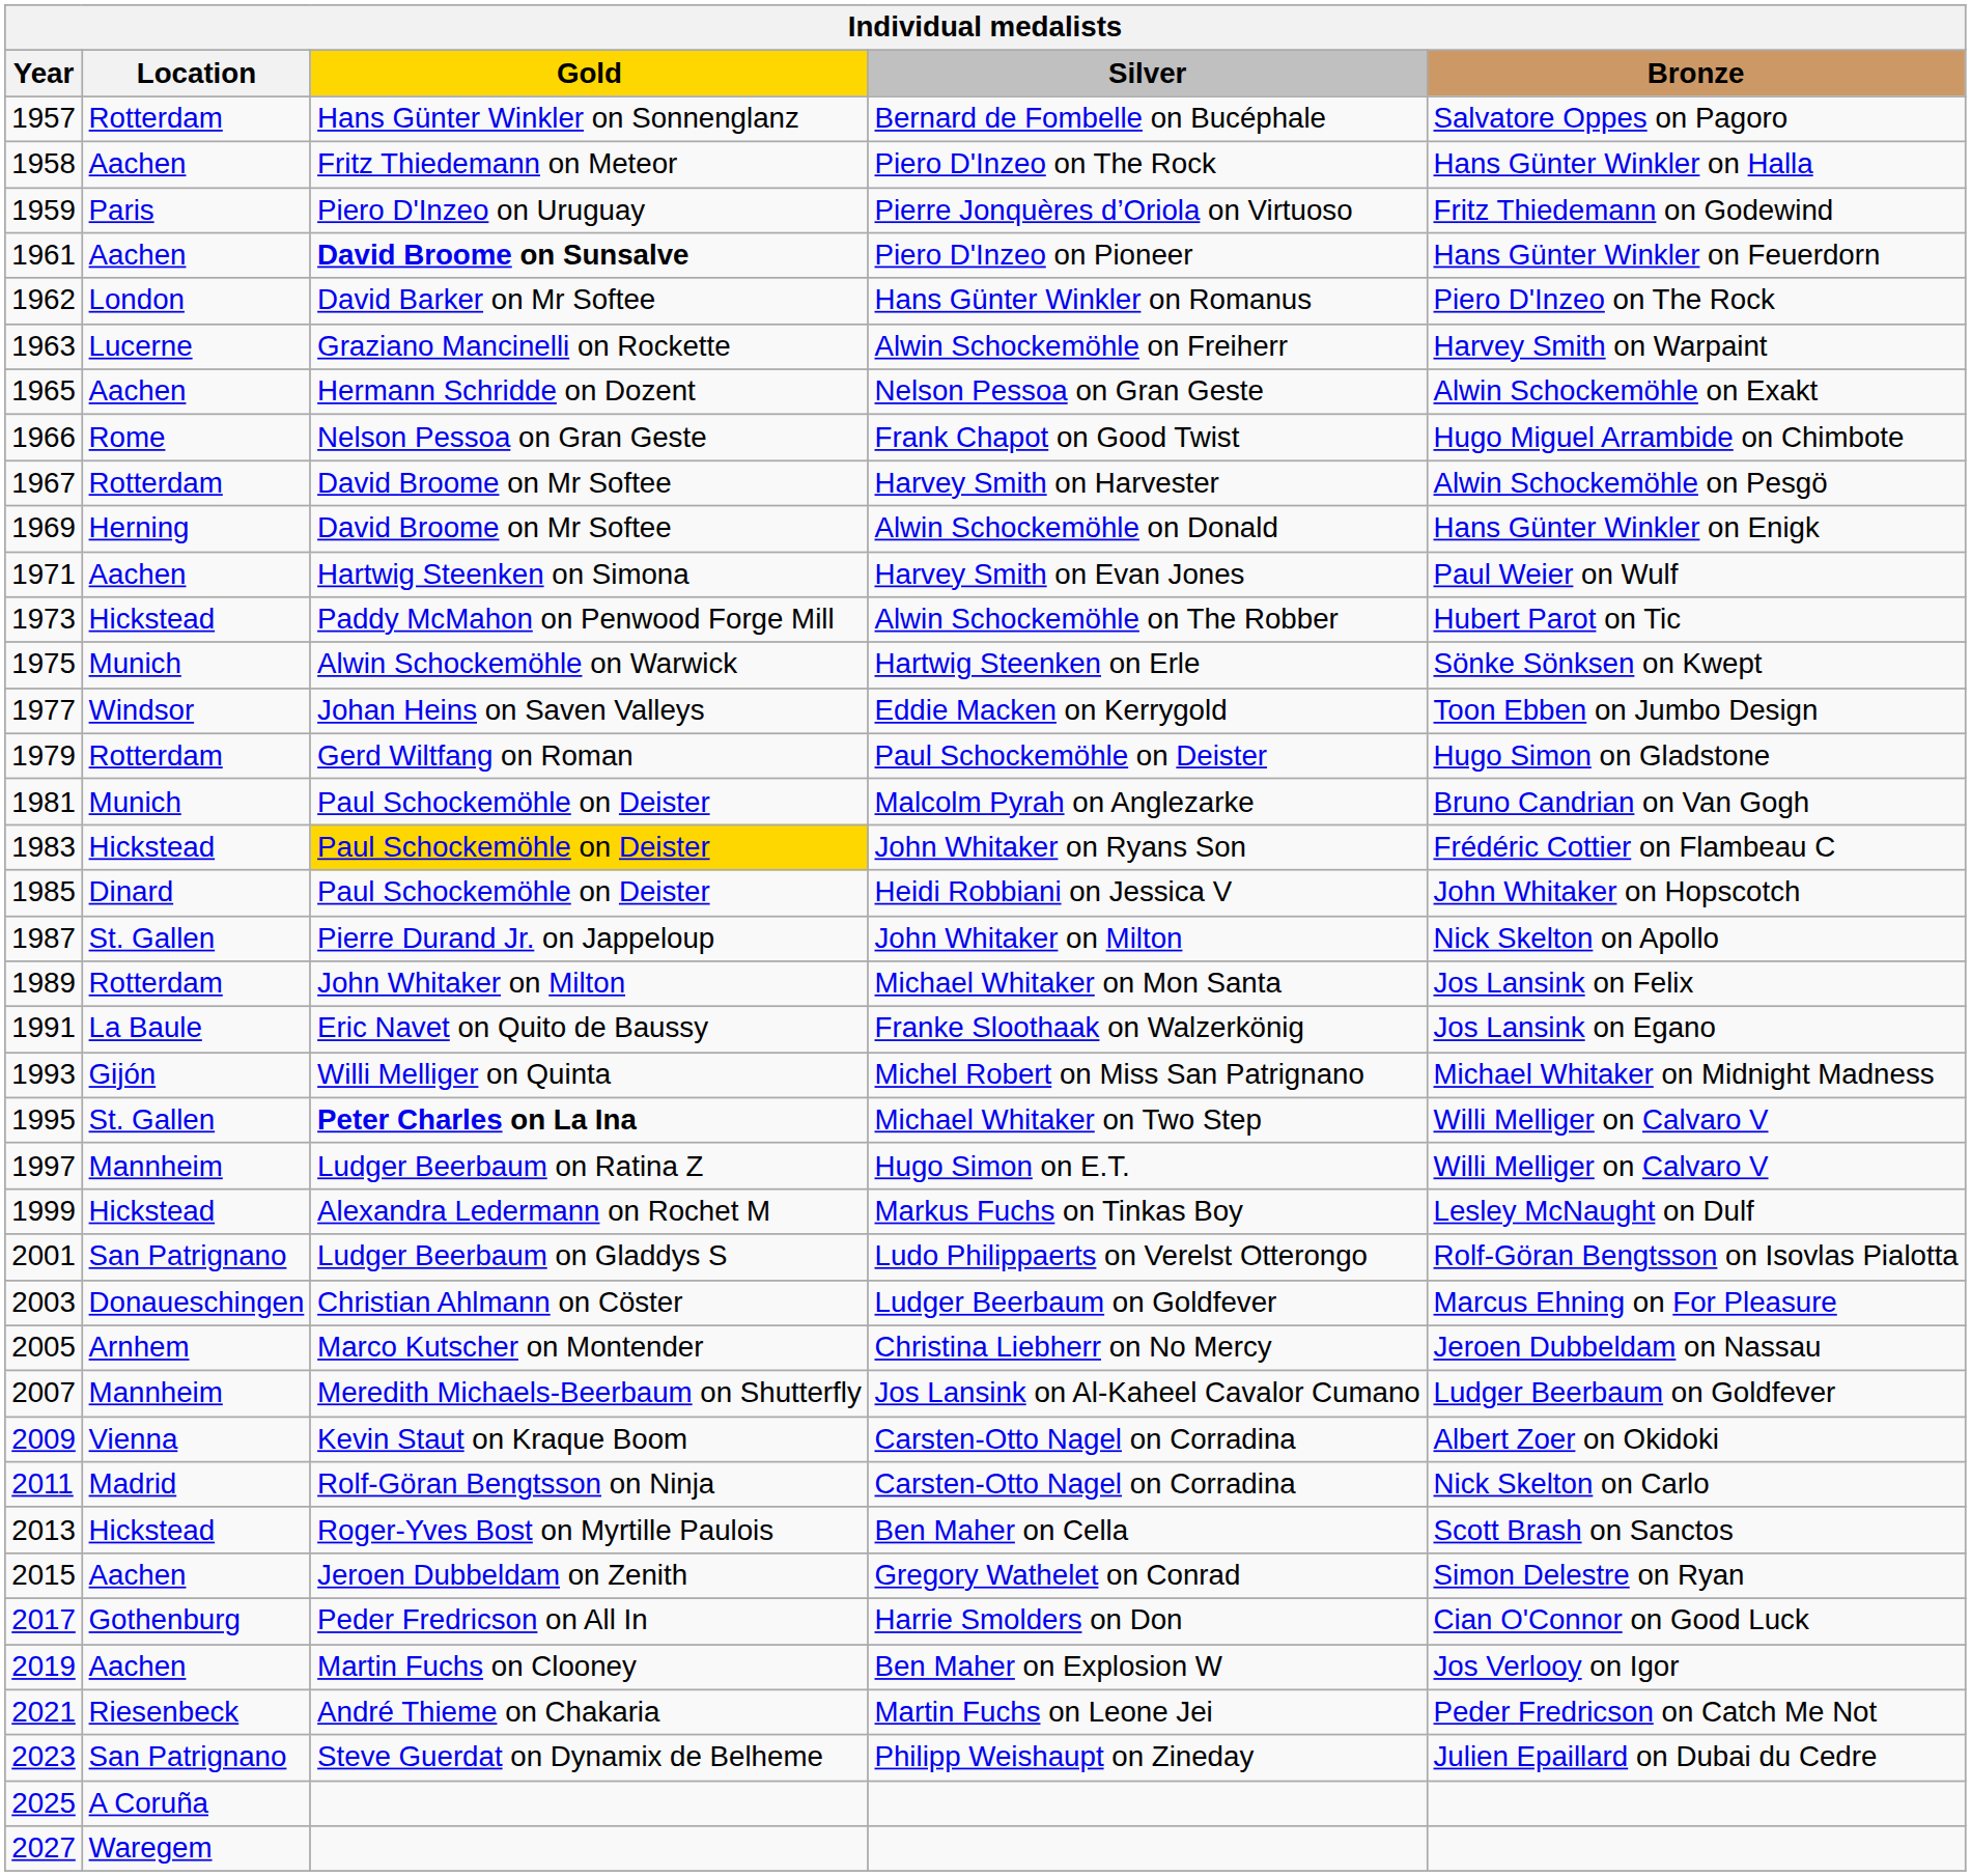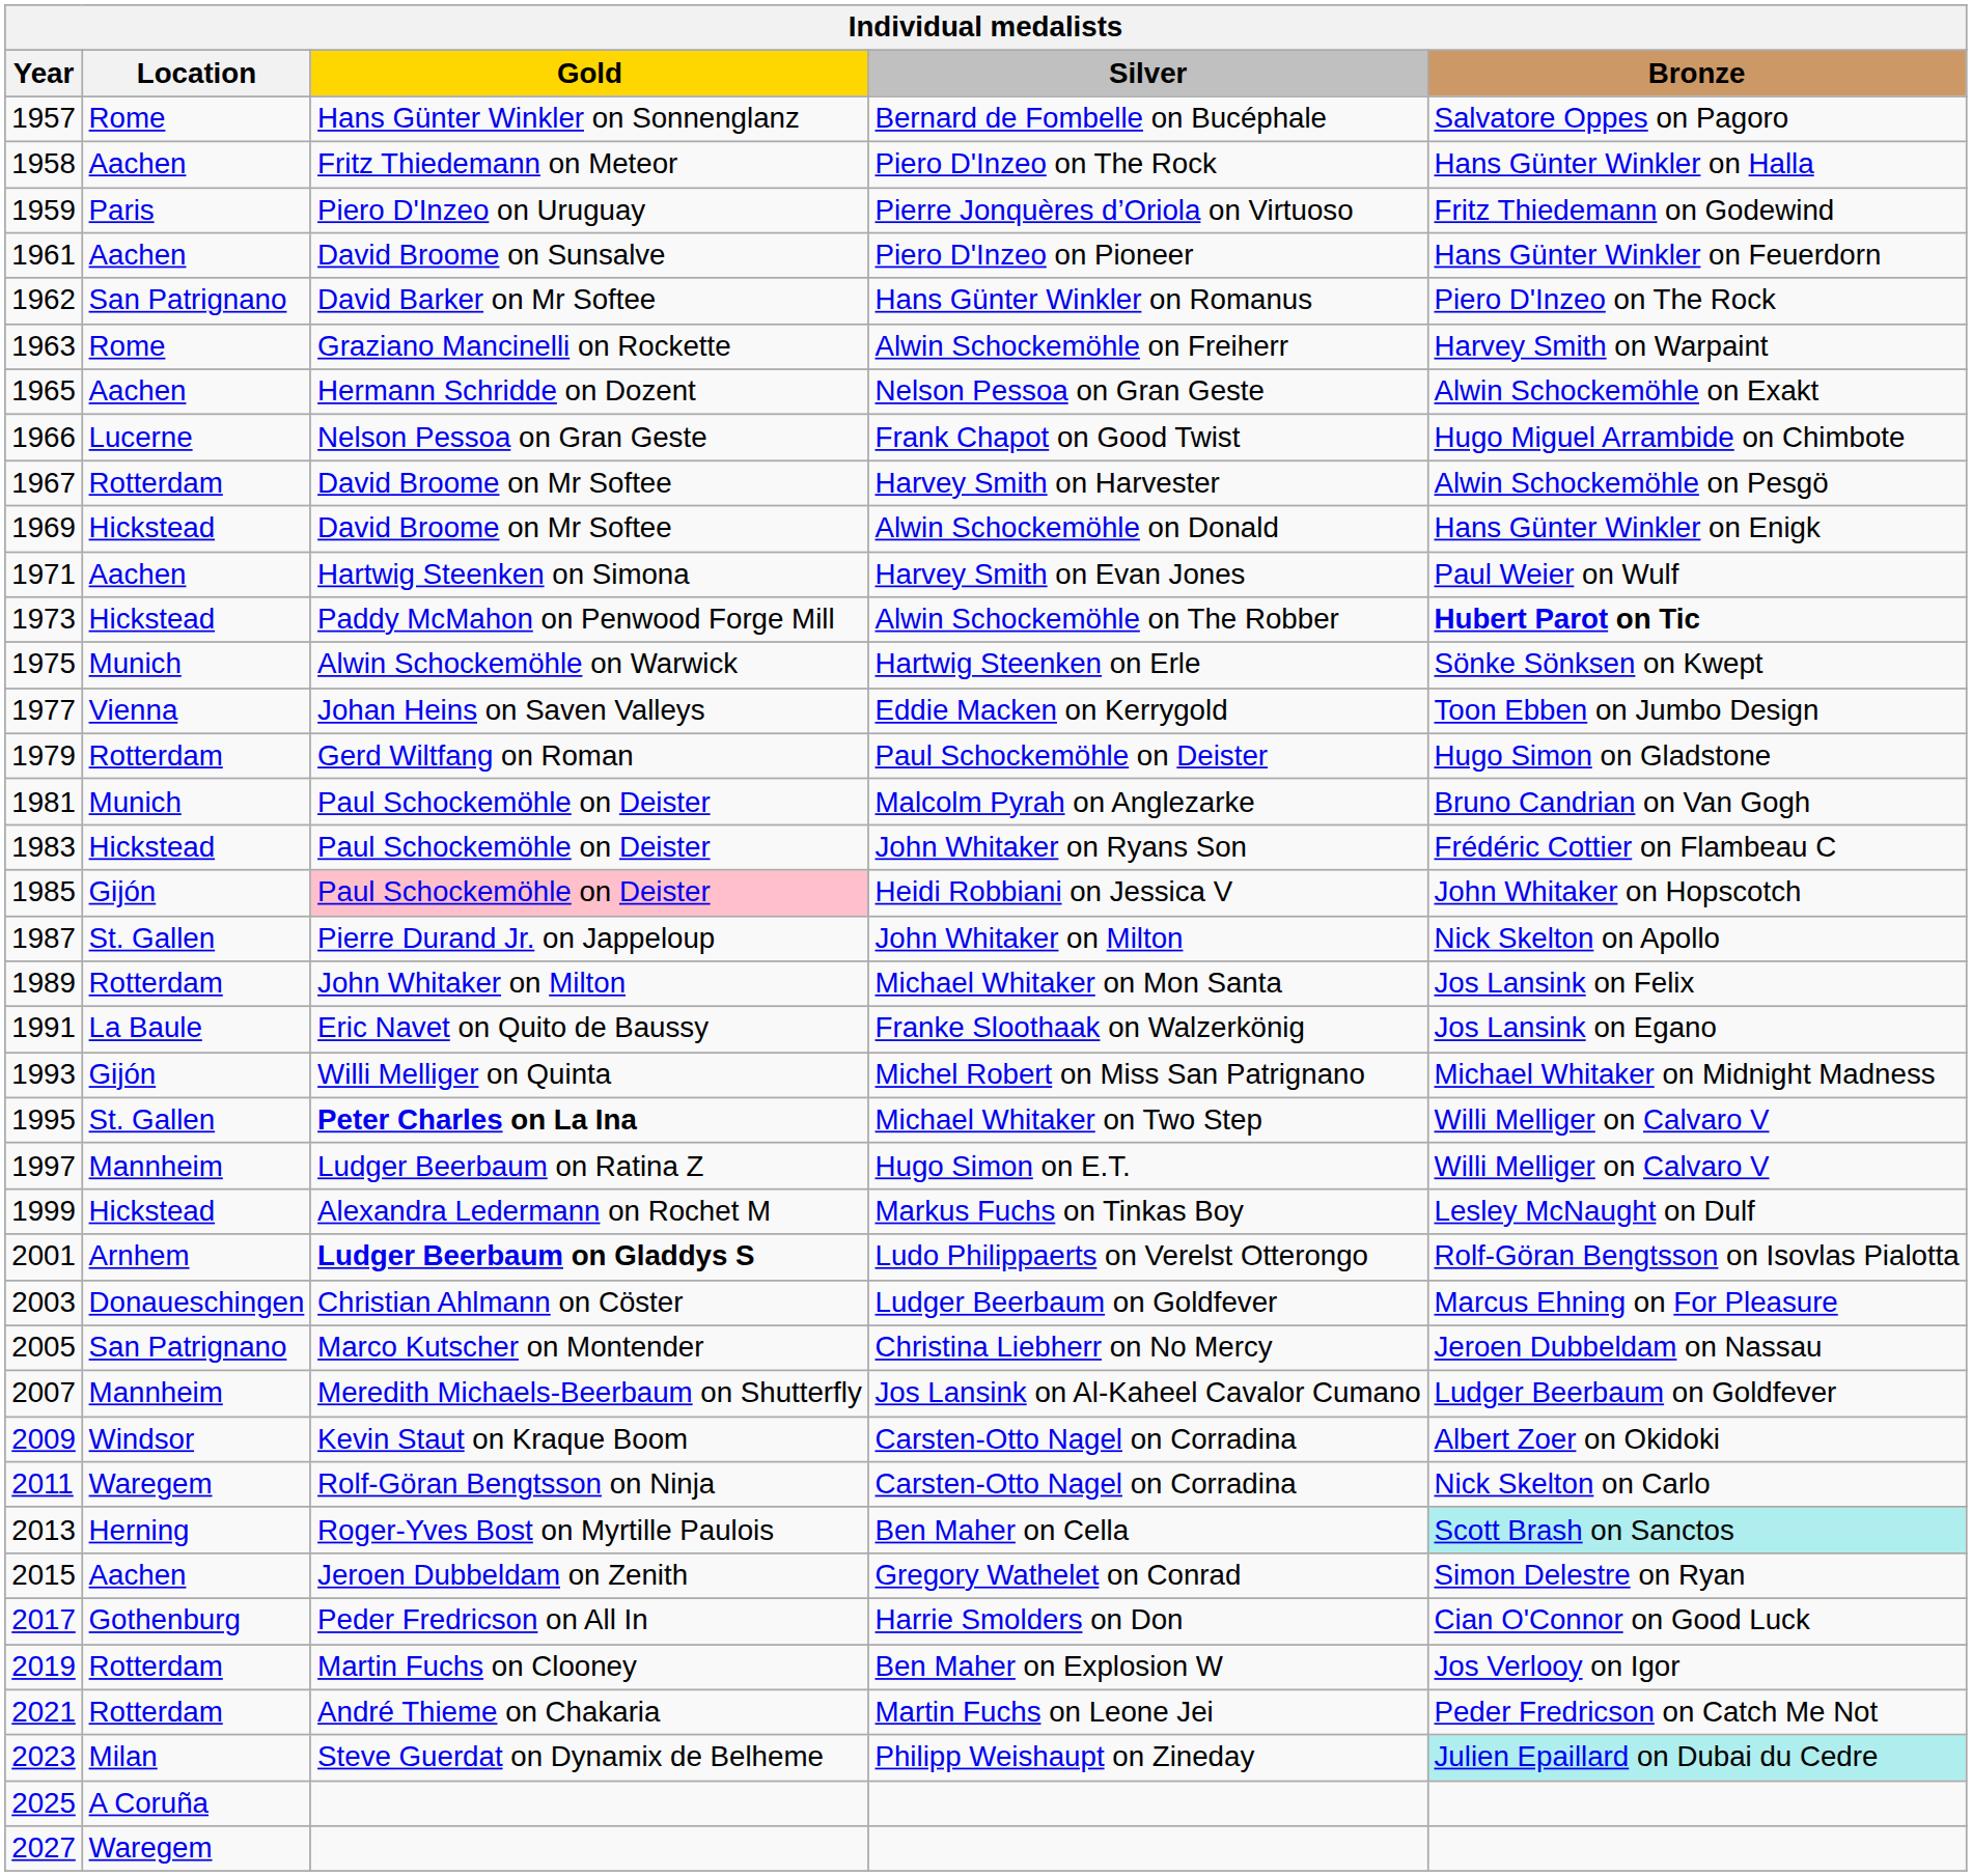Bernard de Fombelle on Bucéphale | Location: Rotterdam -> Rome
Piero D'Inzeo on Pioneer | Gold: bold -> normal
Hans Günter Winkler on Romanus | Location: London -> San Patrignano
Alwin Schockemöhle on Freiherr | Location: Lucerne -> Rome
Frank Chapot on Good Twist | Location: Rome -> Lucerne
Alwin Schockemöhle on Donald | Location: Herning -> Hickstead
Alwin Schockemöhle on The Robber | Bronze: normal -> bold
Eddie Macken on Kerrygold | Location: Windsor -> Vienna
John Whitaker on Ryans Son | Gold: gold background -> no background
Heidi Robbiani on Jessica V | Location: Dinard -> Gijón
Heidi Robbiani on Jessica V | Gold: no background -> pink background
Ludo Philippaerts on Verelst Otterongo | Location: San Patrignano -> Arnhem
Ludo Philippaerts on Verelst Otterongo | Gold: normal -> bold
Christina Liebherr on No Mercy | Location: Arnhem -> San Patrignano
2009 / Carsten-Otto Nagel on Corradina | Location: Vienna -> Windsor
2011 / Carsten-Otto Nagel on Corradina | Location: Madrid -> Waregem
Ben Maher on Cella | Location: Hickstead -> Herning
Ben Maher on Cella | Bronze: no background -> paleturquoise background
Ben Maher on Explosion W | Location: Aachen -> Rotterdam
Martin Fuchs on Leone Jei | Location: Riesenbeck -> Rotterdam
Philipp Weishaupt on Zineday | Location: San Patrignano -> Milan
Philipp Weishaupt on Zineday | Bronze: no background -> paleturquoise background
